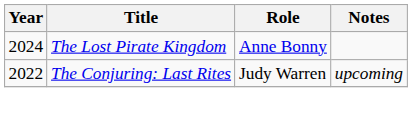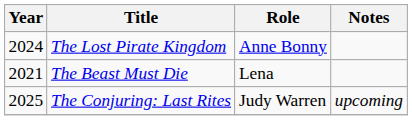+ row: 2021 | The Beast Must Die | Lena
The Conjuring: Last Rites | Year: 2022 -> 2025
